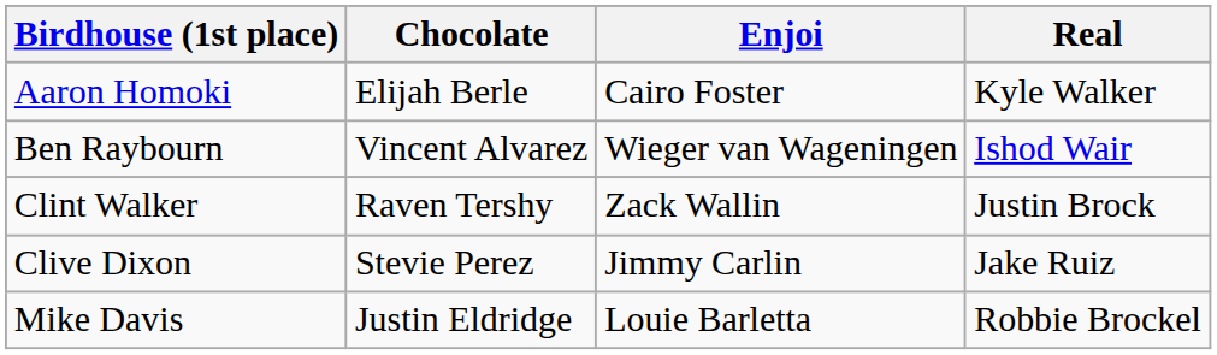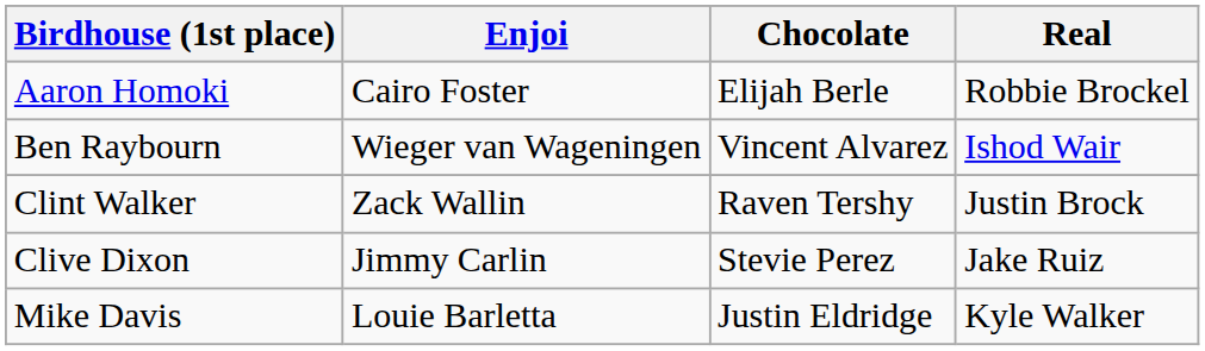columns swapped: Enjoi <-> Chocolate
Aaron Homoki | Real: Kyle Walker -> Robbie Brockel
Mike Davis | Real: Robbie Brockel -> Kyle Walker
